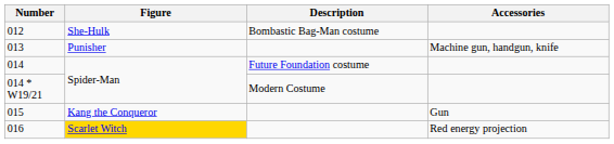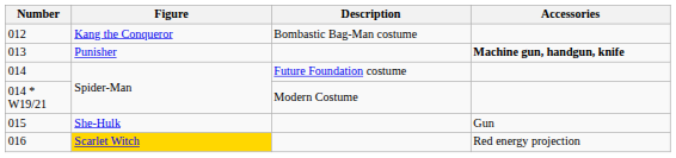012 | Figure: She-Hulk -> Kang the Conqueror
013 | Accessories: normal -> bold
015 | Figure: Kang the Conqueror -> She-Hulk
